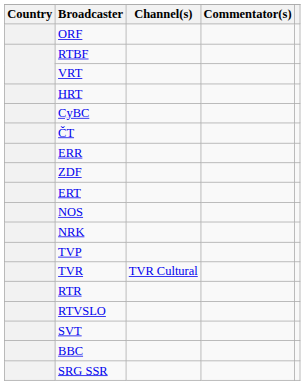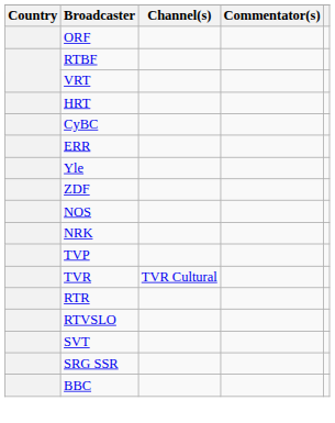- row: ČT
+ row: Yle
- row: ERT
rows swapped: SRG SSR <-> BBC
